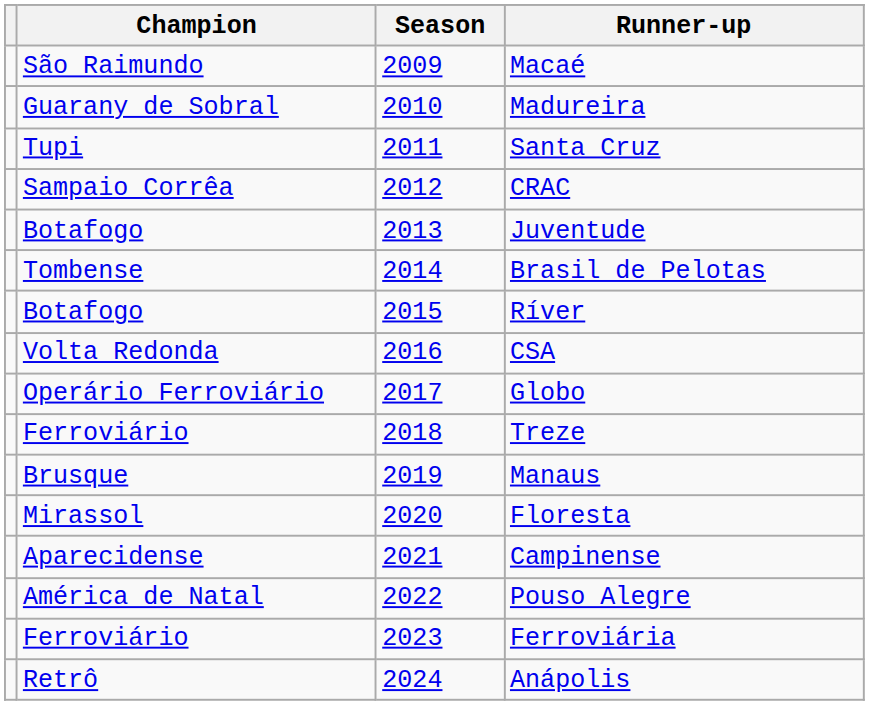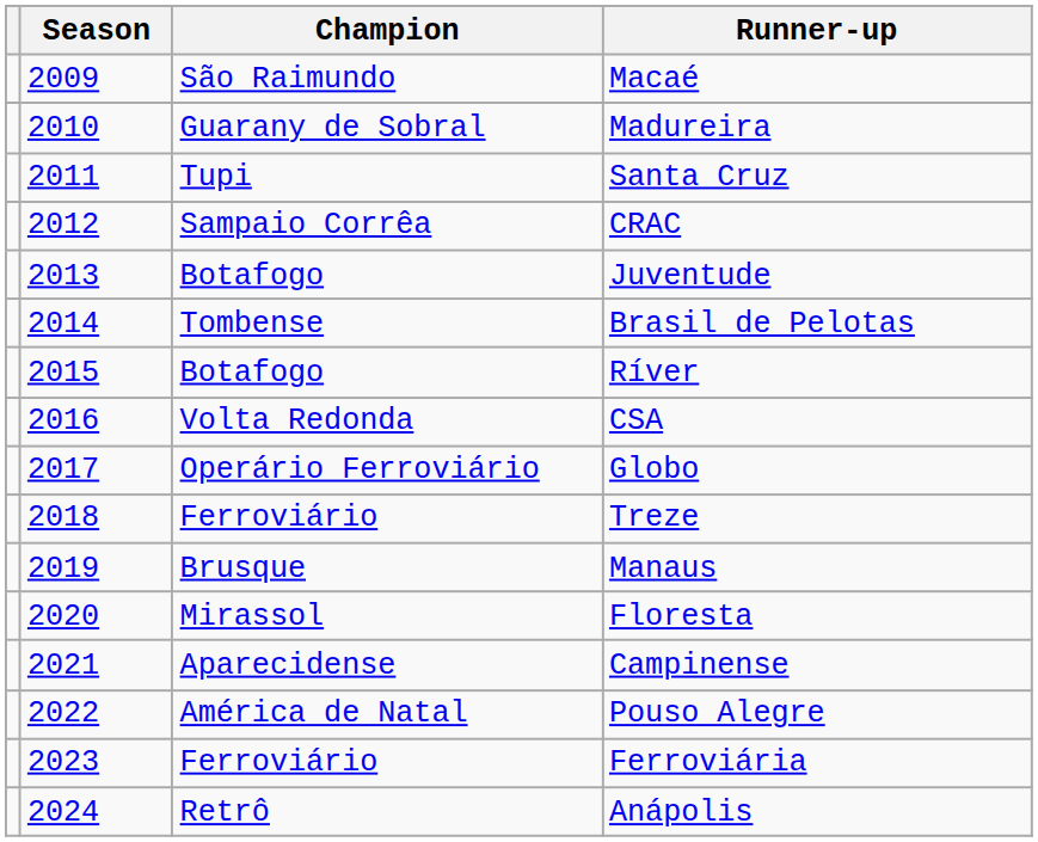columns swapped: Season <-> Champion
